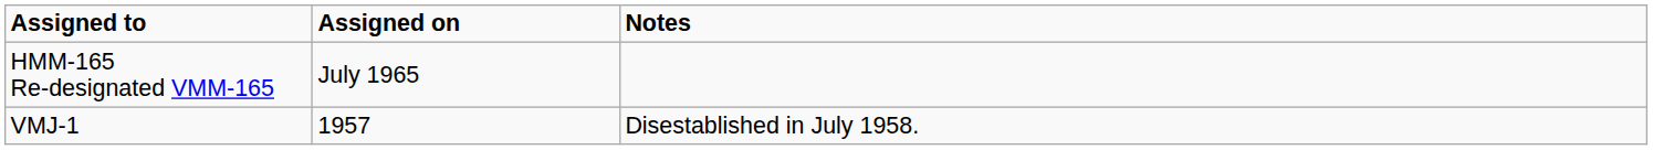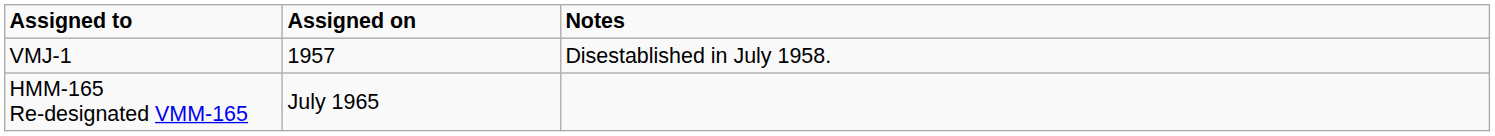rows swapped: VMJ-1 <-> HMM-165 Re-designated VMM-165
